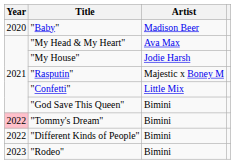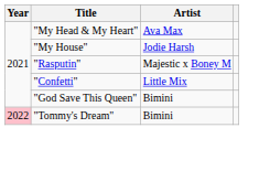- row: 2020 | "Baby" | Madison Beer
- row: 2022 | "Different Kinds of People" | Bimini
- row: 2023 | "Rodeo" | Bimini
